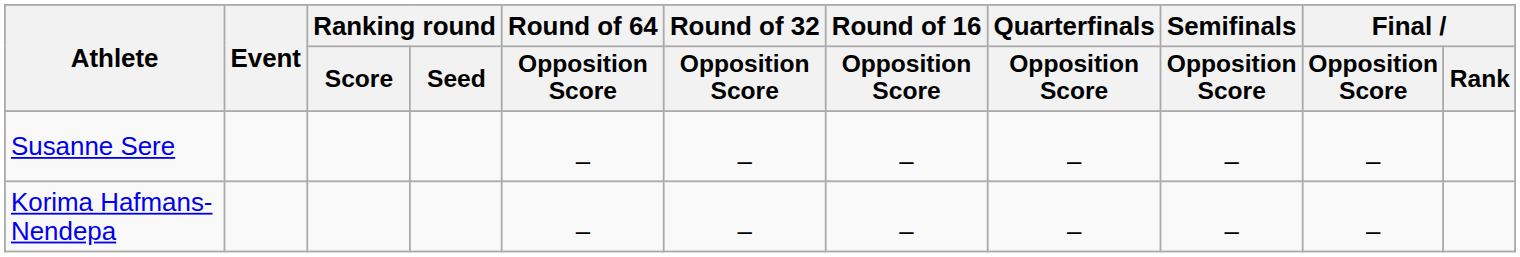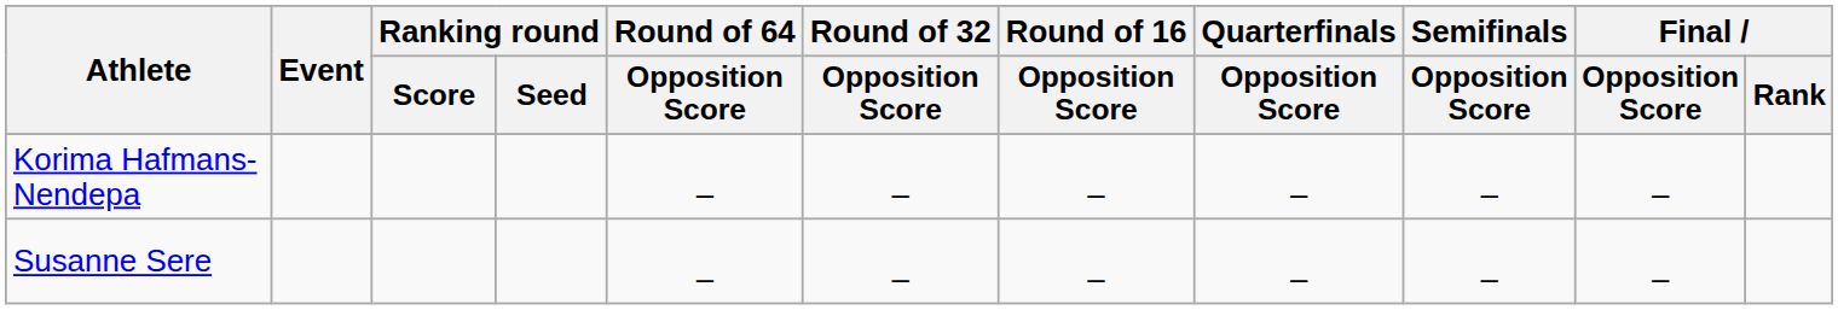rows swapped: Susanne Sere <-> Korima Hafmans-Nendepa
